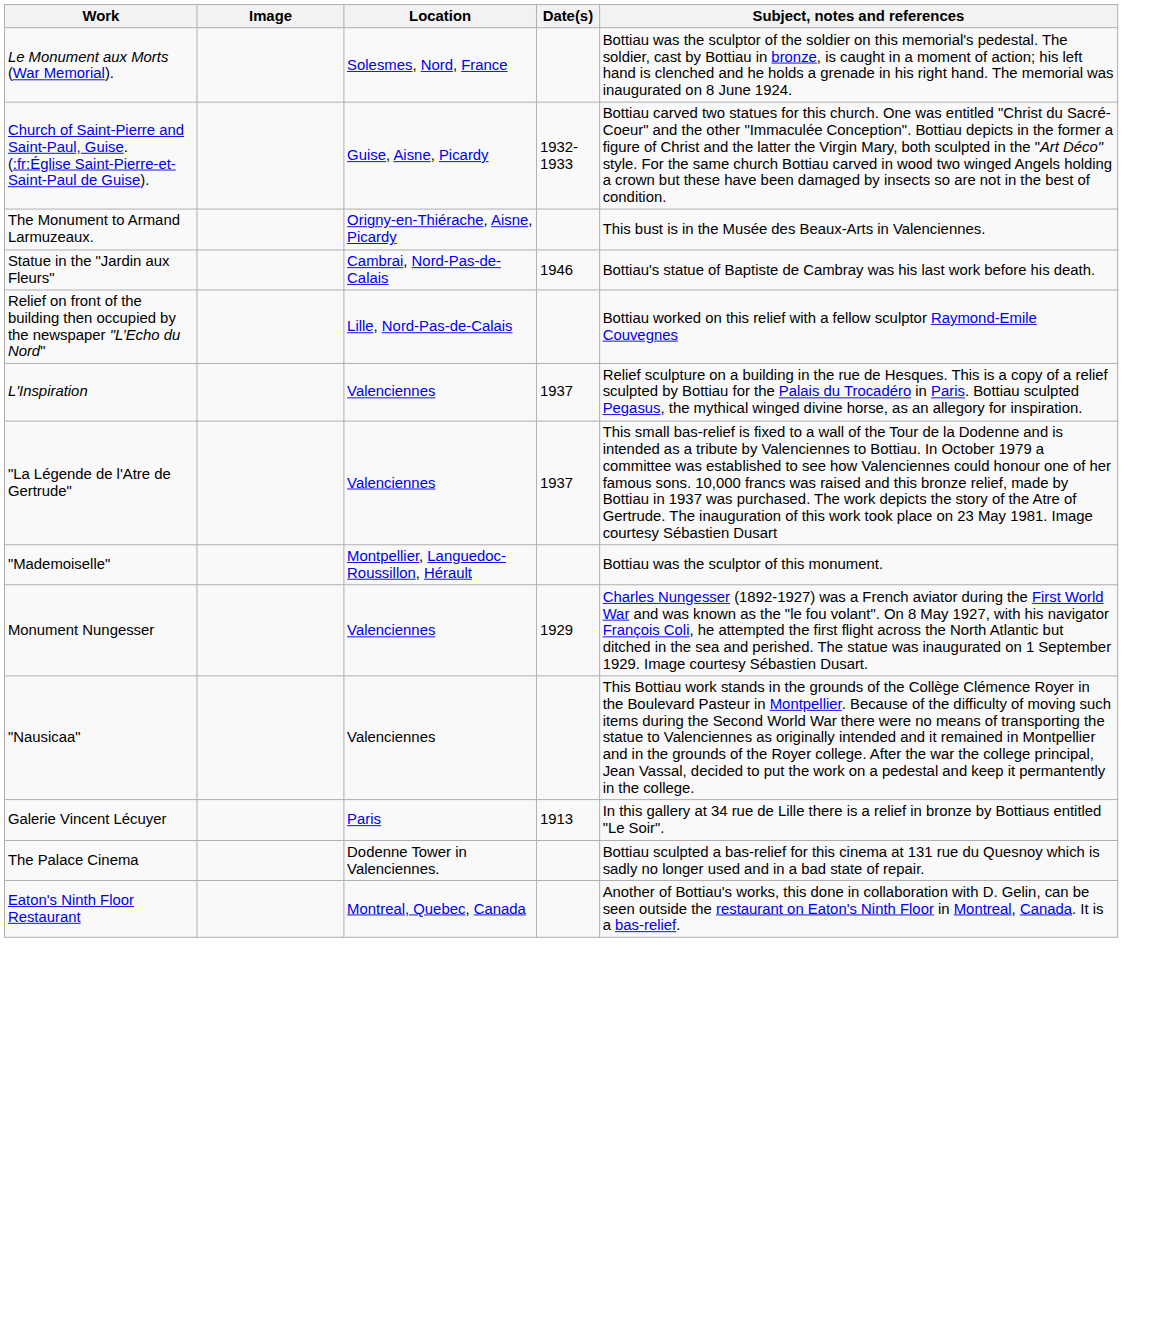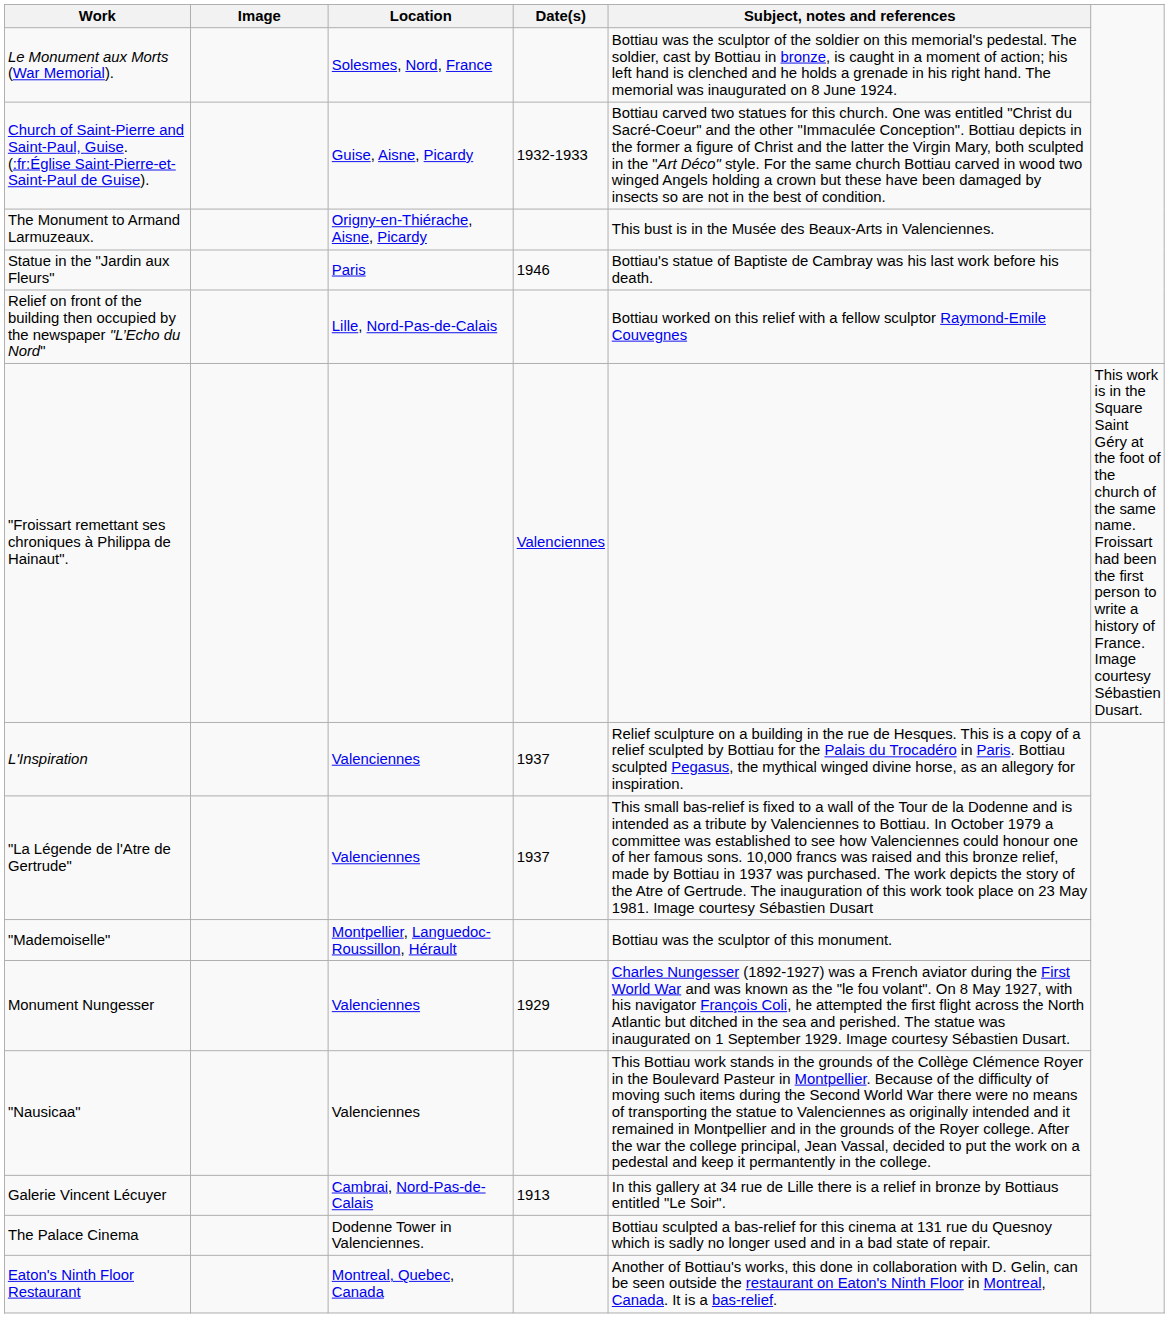Statue in the "Jardin aux Fleurs" | Location: Cambrai, Nord-Pas-de-Calais -> Paris
+ row: "Froissart remettant ses chroniques à Philippa de Hainaut". | Valenciennes | This work is in the Square Saint Géry at the foot of the church of the same name. Froissart had been the first person to write a history of France. Image courtesy Sébastien Dusart.
Galerie Vincent Lécuyer | Location: Paris -> Cambrai, Nord-Pas-de-Calais
